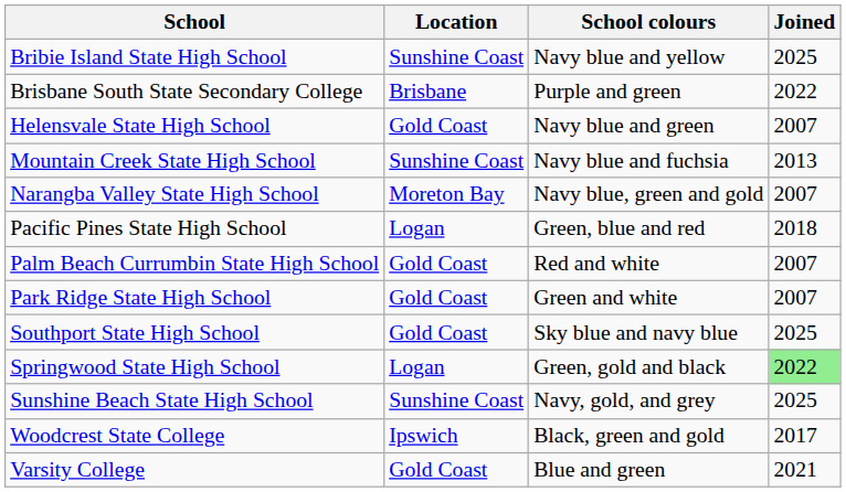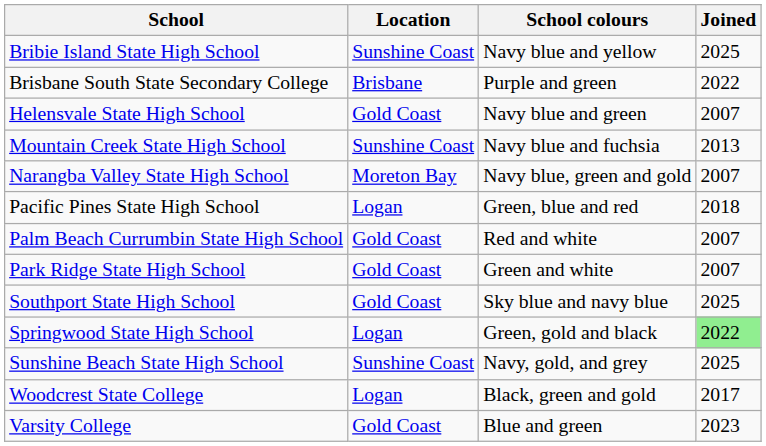Woodcrest State College | Location: Ipswich -> Logan
Varsity College | Joined: 2021 -> 2023
